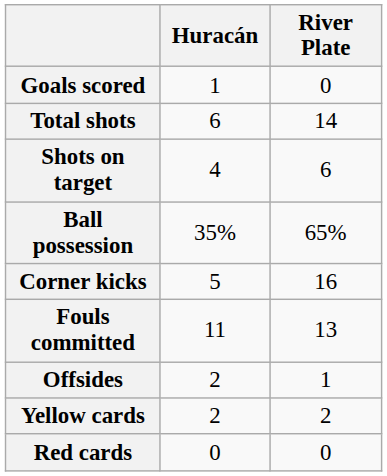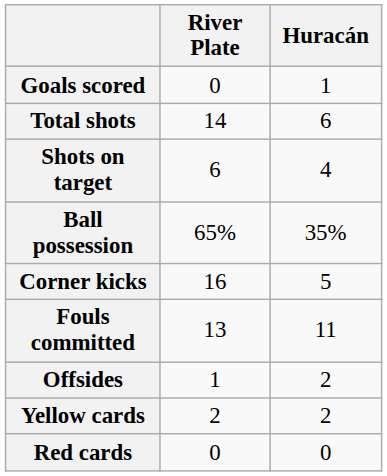columns swapped: River Plate <-> Huracán
